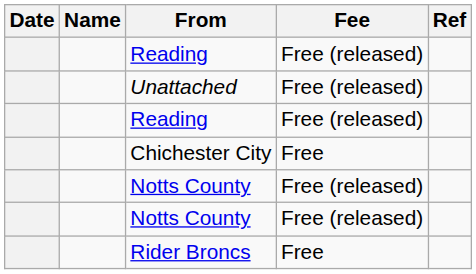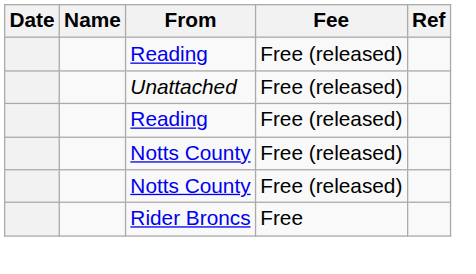- row: Chichester City | Free
